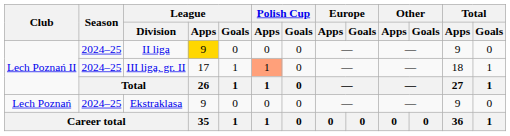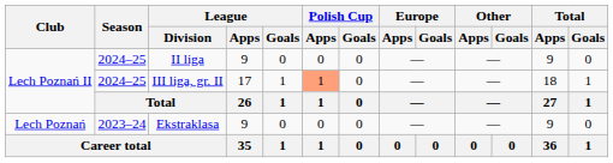II liga | League / Apps: gold background -> no background
Ekstraklasa | Season: 2024–25 -> 2023–24
